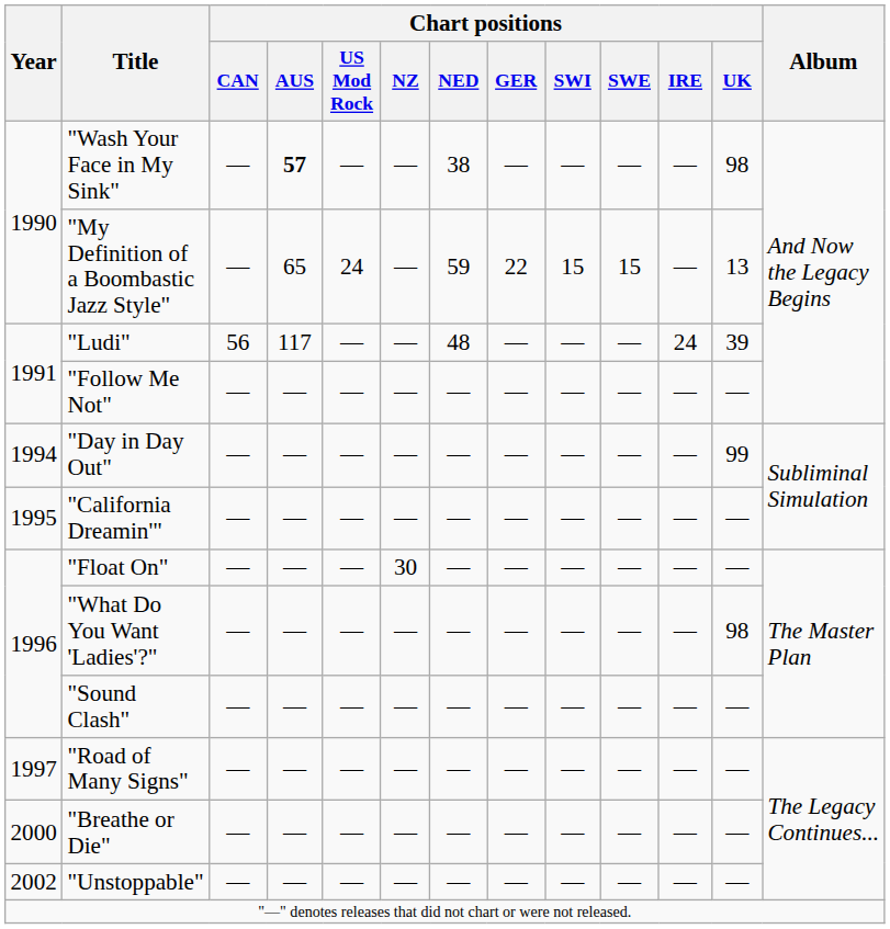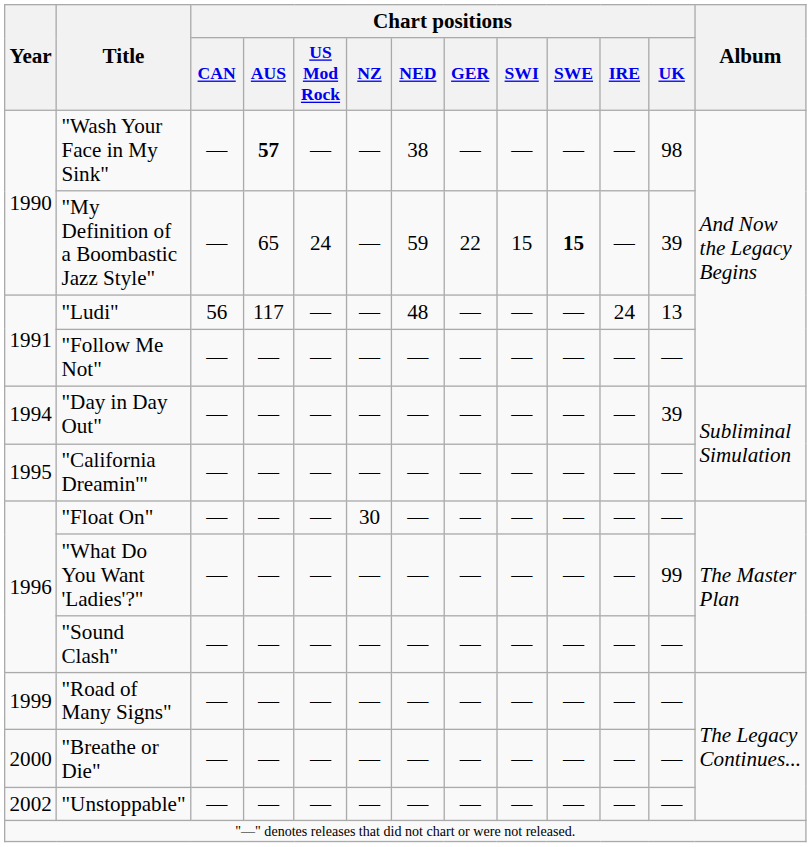"My Definition of a Boombastic Jazz Style" | Chart positions / SWE: normal -> bold
"My Definition of a Boombastic Jazz Style" | Chart positions / UK: 13 -> 39
"Ludi" | Chart positions / UK: 39 -> 13
"Day in Day Out" | Chart positions / UK: 99 -> 39
"What Do You Want 'Ladies'?" | Chart positions / UK: 98 -> 99
"Road of Many Signs" | Year: 1997 -> 1999
